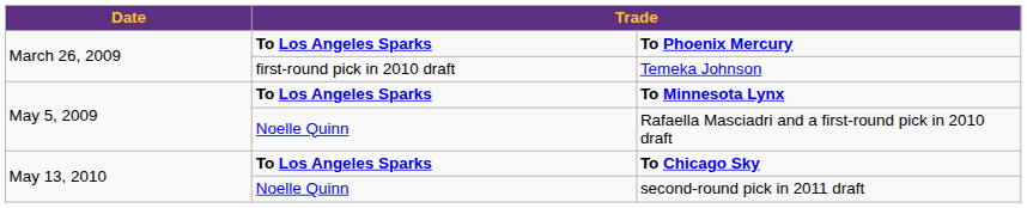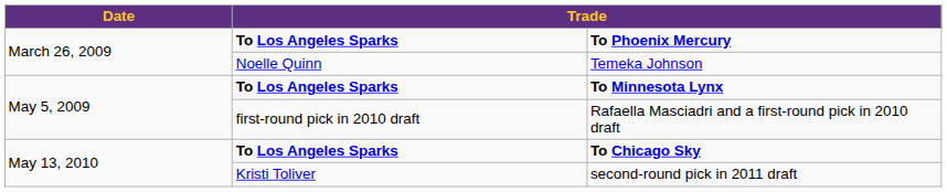Temeka Johnson | column 2: first-round pick in 2010 draft -> Noelle Quinn
Rafaella Masciadri and a first-round pick in 2010 draft | column 2: Noelle Quinn -> first-round pick in 2010 draft
second-round pick in 2011 draft | column 2: Noelle Quinn -> Kristi Toliver
